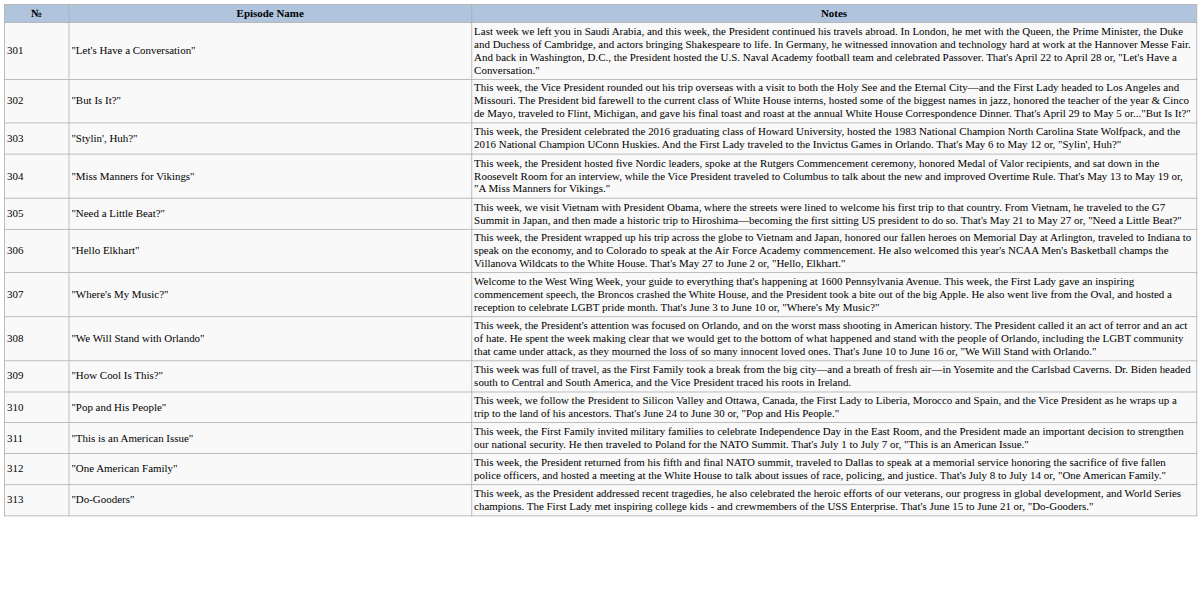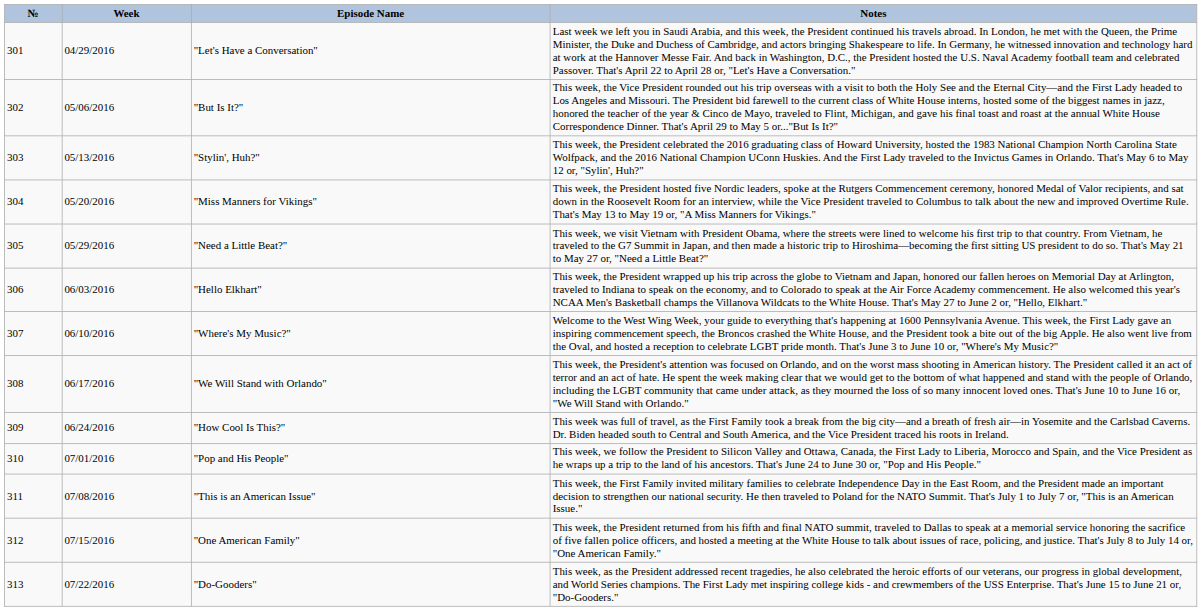+ column: Week | 04/29/2016 | 05/06/2016 | 05/13/2016 | 05/20/2016 | 05/29/2016 | 06/03/2016 | 06/10/2016 | 06/17/2016 | 06/24/2016 | 07/01/2016 | 07/08/2016 | 07/15/2016 | 07/22/2016
